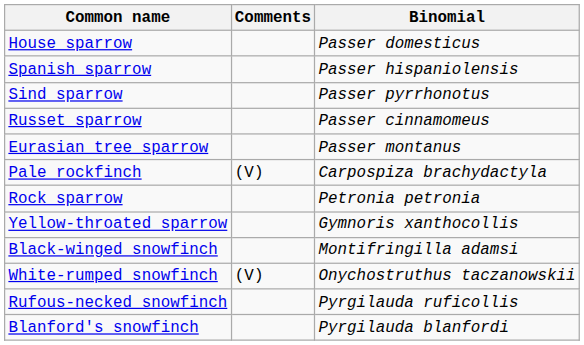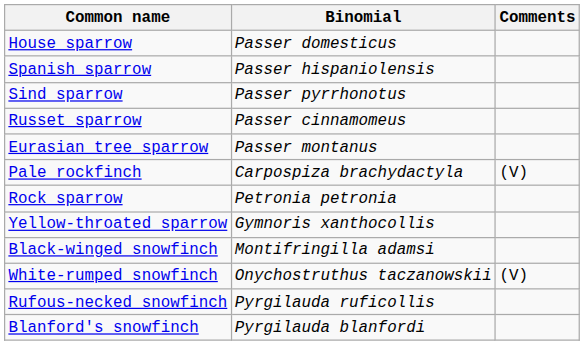columns swapped: Binomial <-> Comments
